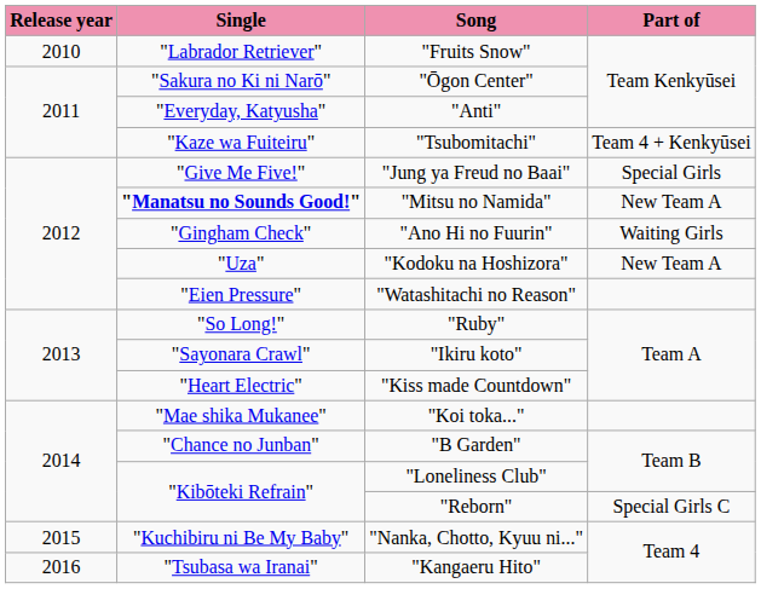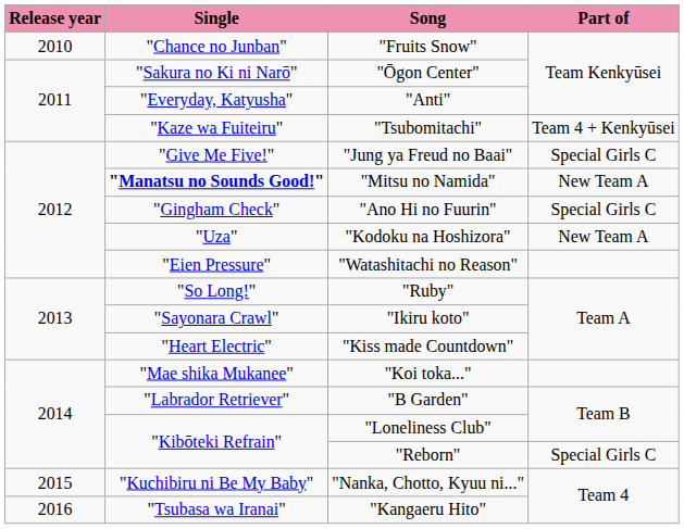"Fruits Snow" | Single: "Labrador Retriever" -> "Chance no Junban"
"Jung ya Freud no Baai" | Part of: Special Girls -> Special Girls C
"Ano Hi no Fuurin" | Part of: Waiting Girls -> Special Girls C
"B Garden" | Single: "Chance no Junban" -> "Labrador Retriever"
